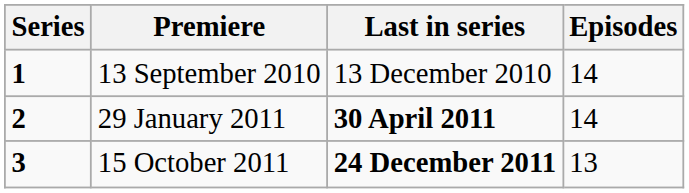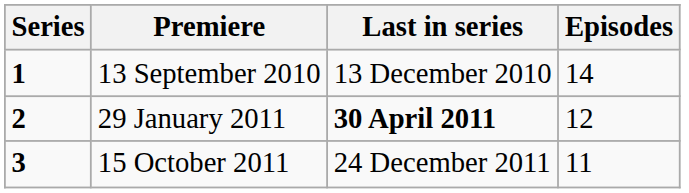29 January 2011 | Episodes: 14 -> 12
15 October 2011 | Last in series: bold -> normal
15 October 2011 | Episodes: 13 -> 11
